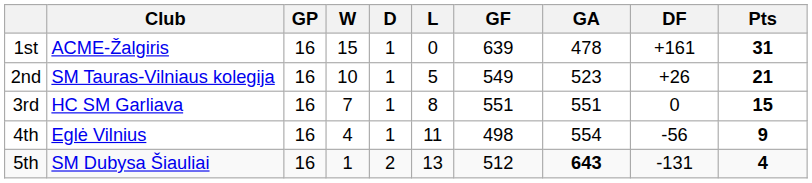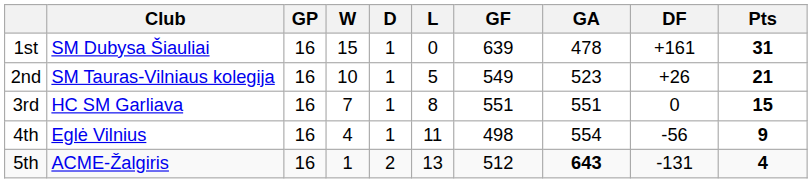1st | Club: ACME-Žalgiris -> SM Dubysa Šiauliai
5th | Club: SM Dubysa Šiauliai -> ACME-Žalgiris
